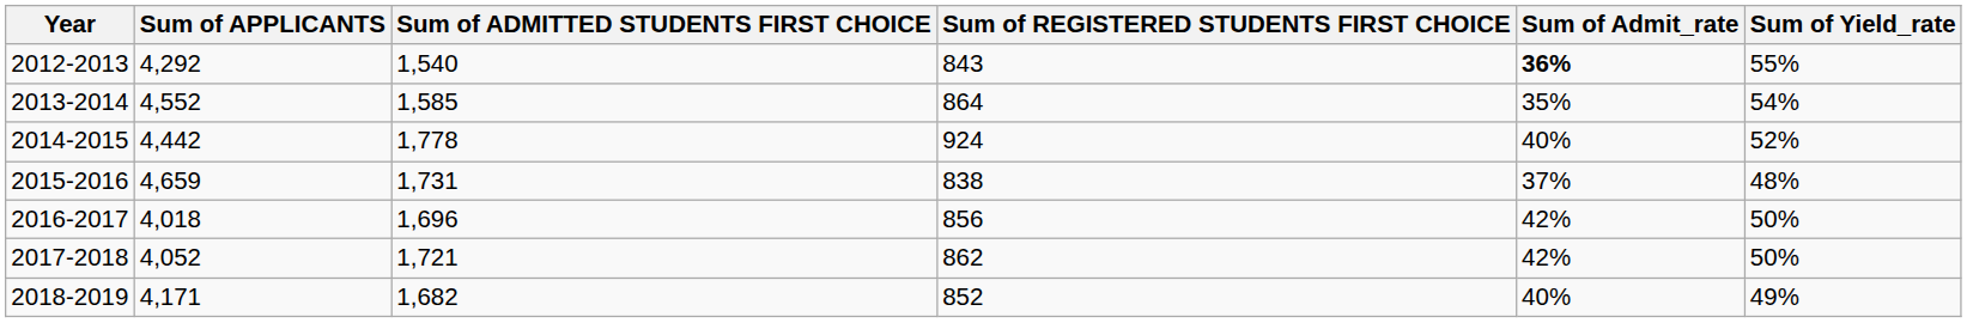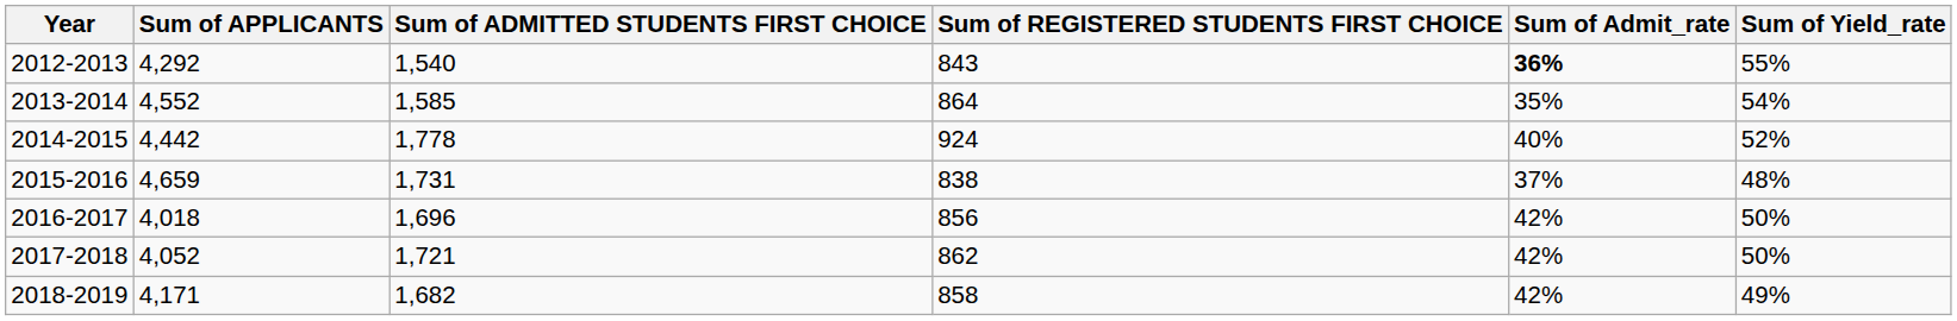2018-2019 | Sum of REGISTERED STUDENTS FIRST CHOICE: 852 -> 858
2018-2019 | Sum of Admit_rate: 40% -> 42%
